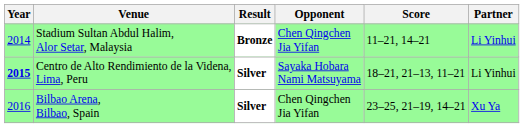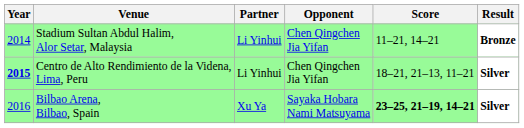columns swapped: Partner <-> Result
Centro de Alto Rendimiento de la Videna, Lima, Peru | Opponent: Sayaka Hobara Nami Matsuyama -> Chen Qingchen Jia Yifan
Bilbao Arena, Bilbao, Spain | Opponent: Chen Qingchen Jia Yifan -> Sayaka Hobara Nami Matsuyama
Bilbao Arena, Bilbao, Spain | Score: normal -> bold
